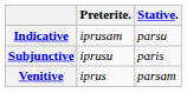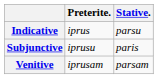Indicative | Preterite.: iprusam -> iprus
Venitive | Preterite.: iprus -> iprusam
